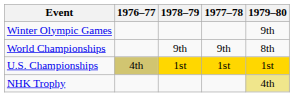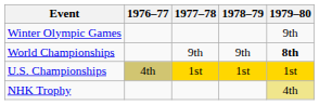columns swapped: 1977–78 <-> 1978–79
World Championships | 1979–80: normal -> bold
